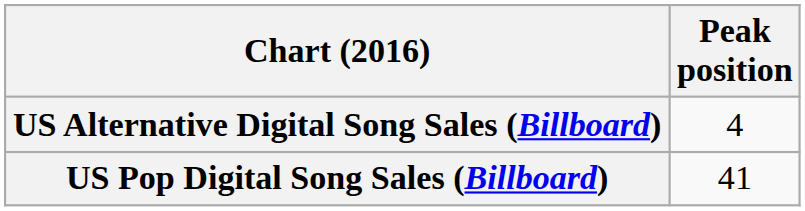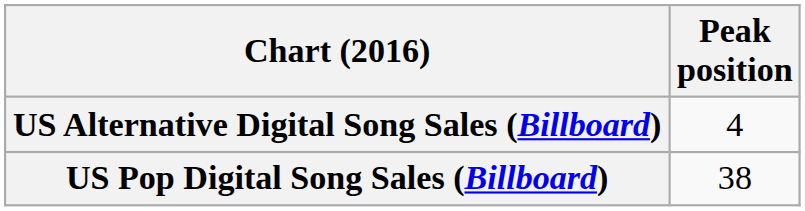US Pop Digital Song Sales (Billboard) | Peak position: 41 -> 38
